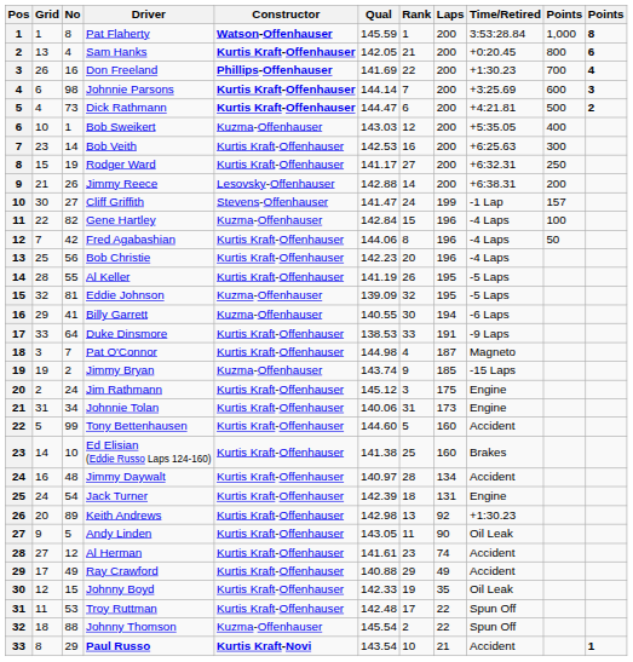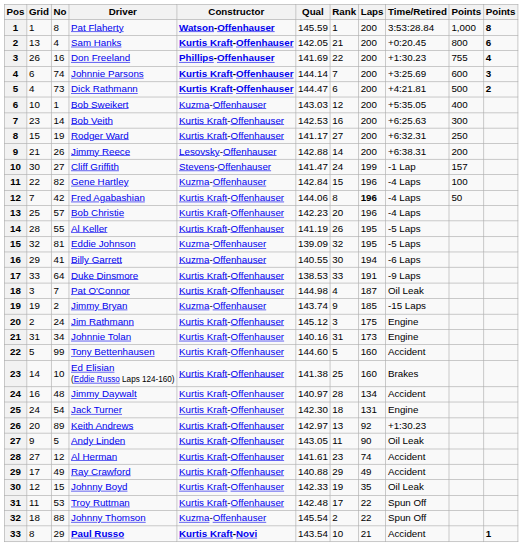Don Freeland | column 10: 700 -> 755
Johnnie Parsons | No: 98 -> 74
Fred Agabashian | Laps: normal -> bold
Bob Christie | No: 56 -> 57
Pat O'Connor | Time/Retired: Magneto -> Oil Leak
Johnnie Tolan | Qual: 140.06 -> 140.16
Jack Turner | Qual: 142.39 -> 142.30
Keith Andrews | Qual: 142.98 -> 142.97
